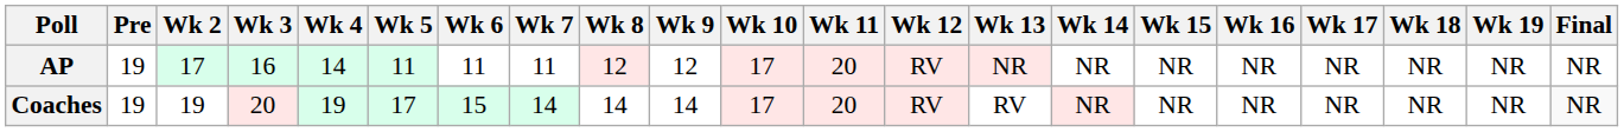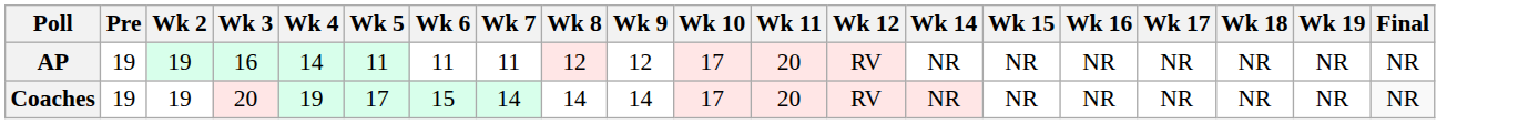- column: Wk 13 | NR | RV
AP | Wk 2: 17 -> 19
